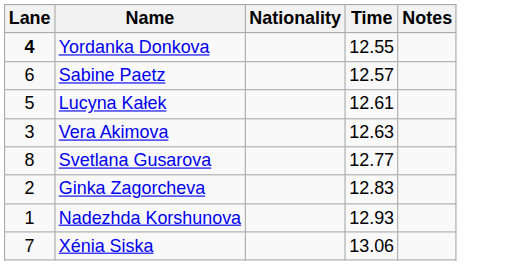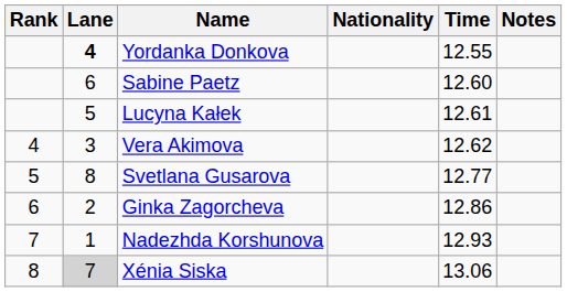+ column: Rank | 4 | 5 | 6 | 7 | 8
Sabine Paetz | Time: 12.57 -> 12.60
Vera Akimova | Time: 12.63 -> 12.62
Ginka Zagorcheva | Time: 12.83 -> 12.86
Xénia Siska | Lane: no background -> lightgrey background
